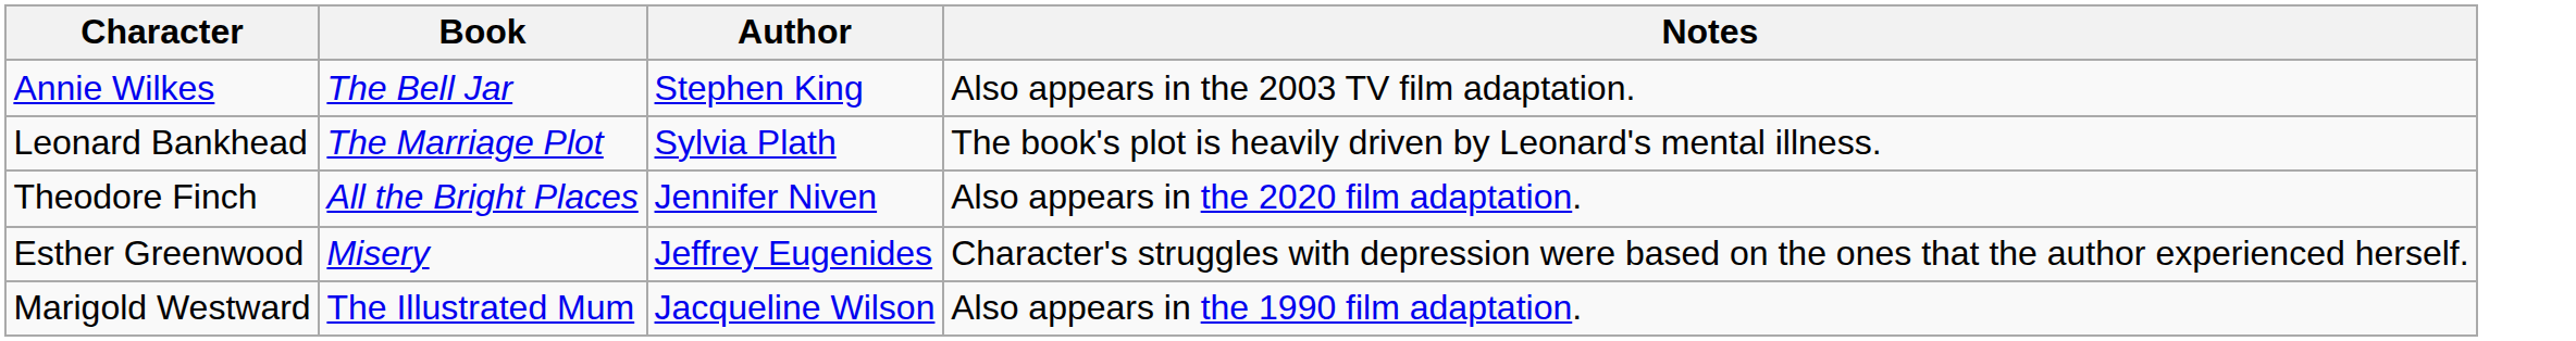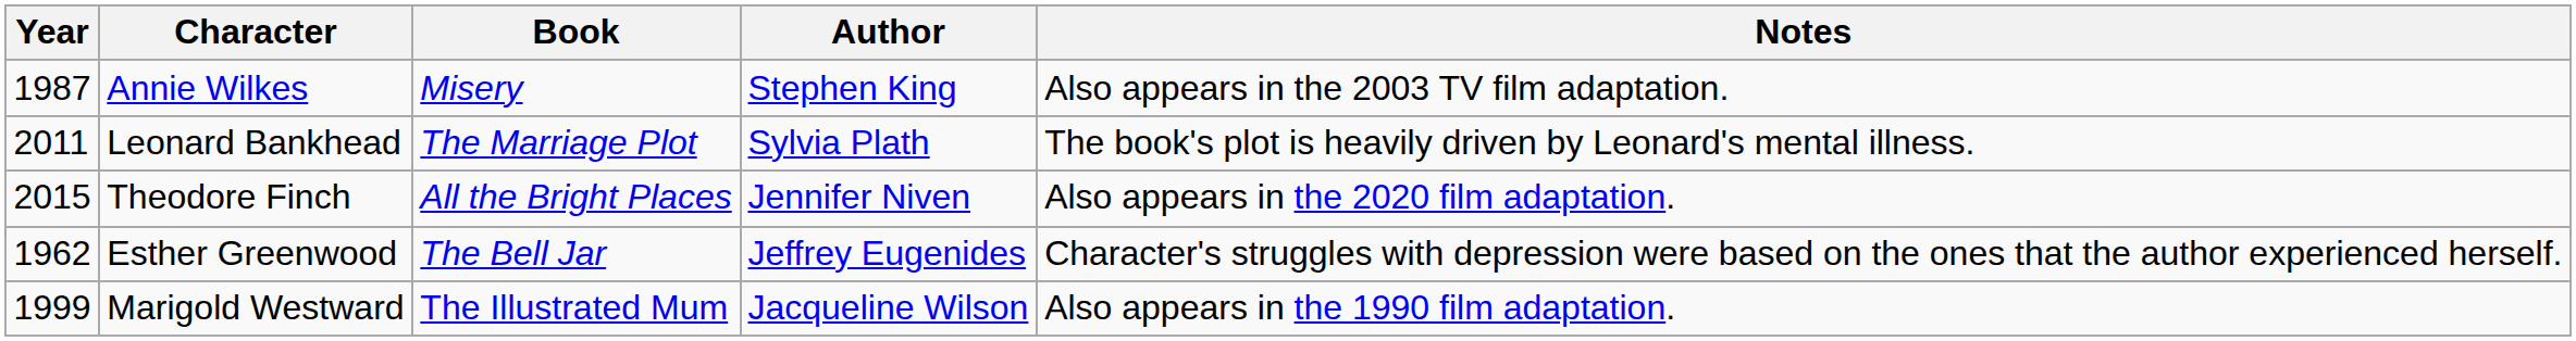+ column: Year | 1987 | 2011 | 2015 | 1962 | 1999
Annie Wilkes | Book: The Bell Jar -> Misery
Esther Greenwood | Book: Misery -> The Bell Jar
